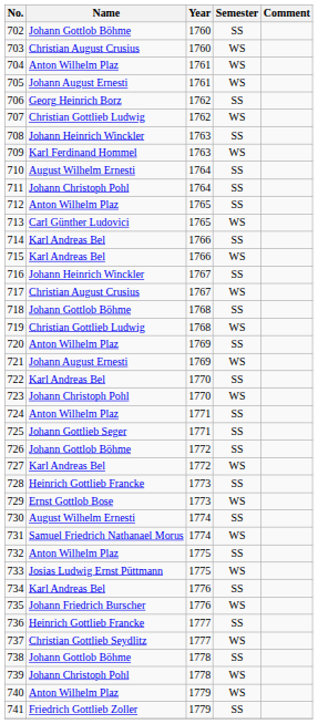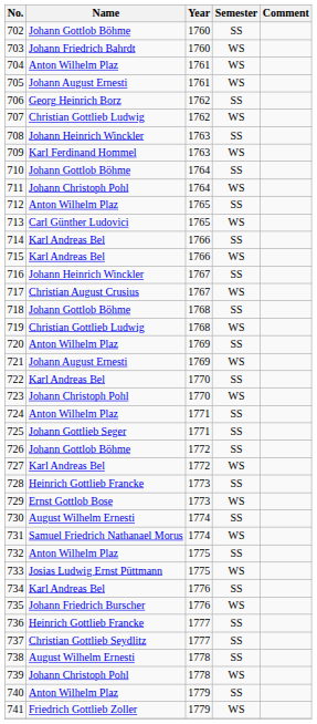703 | Name: Christian August Crusius -> Johann Friedrich Bahrdt
710 | Name: August Wilhelm Ernesti -> Johann Gottlob Böhme
711 | Semester: SS -> WS
737 | Semester: WS -> SS
738 | Name: Johann Gottlob Böhme -> August Wilhelm Ernesti
740 | Semester: WS -> SS
741 | Semester: SS -> WS
